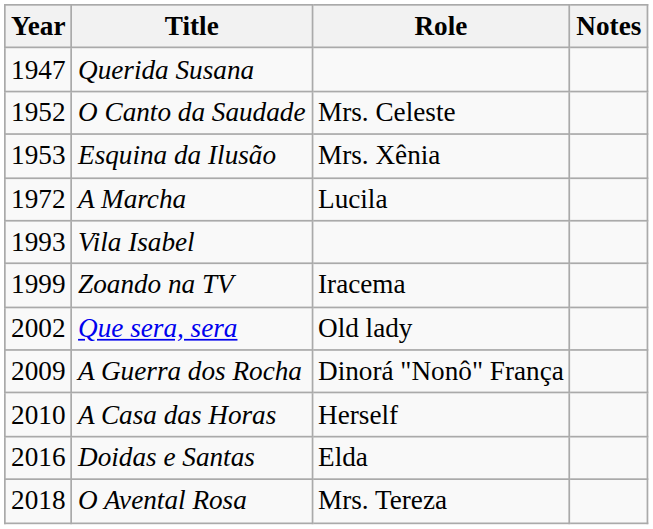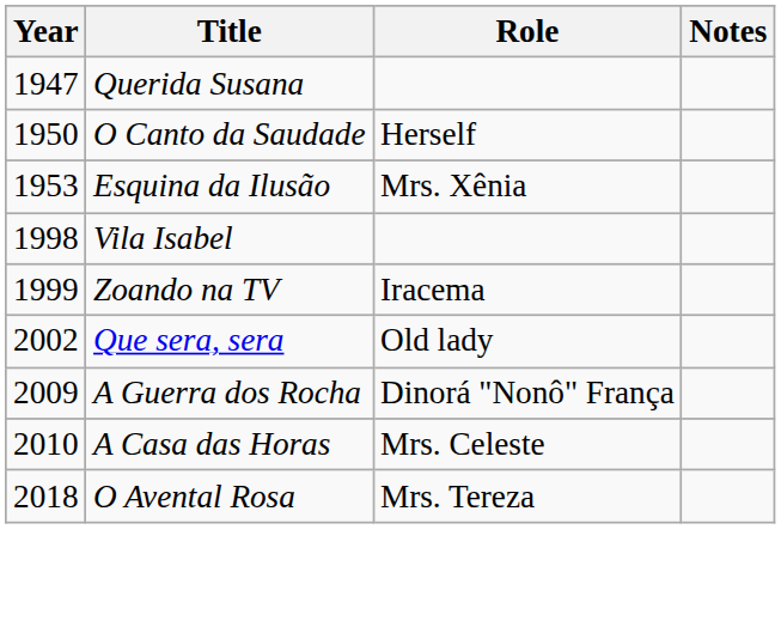O Canto da Saudade | Year: 1952 -> 1950
O Canto da Saudade | Role: Mrs. Celeste -> Herself
- row: 1972 | A Marcha | Lucila
Vila Isabel | Year: 1993 -> 1998
A Casa das Horas | Role: Herself -> Mrs. Celeste
- row: 2016 | Doidas e Santas | Elda
